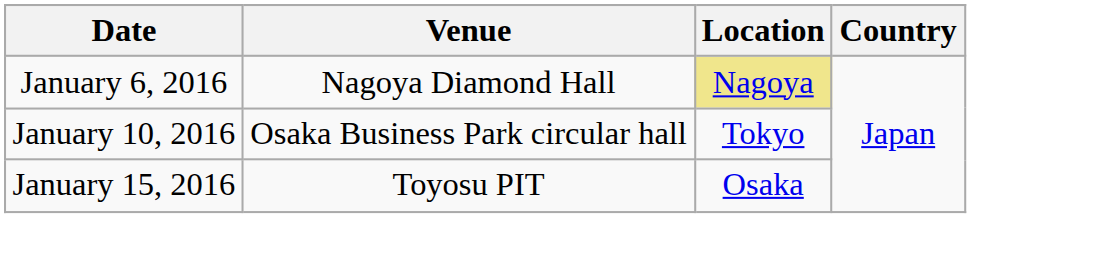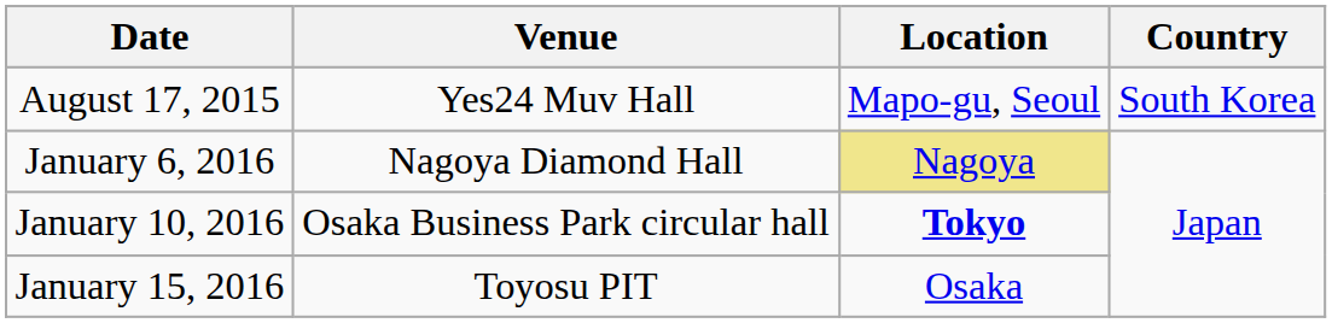+ row: August 17, 2015 | Yes24 Muv Hall | Mapo-gu, Seoul | South Korea
January 10, 2016 | Location: normal -> bold
